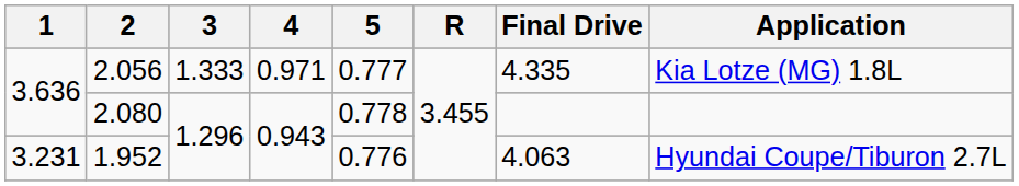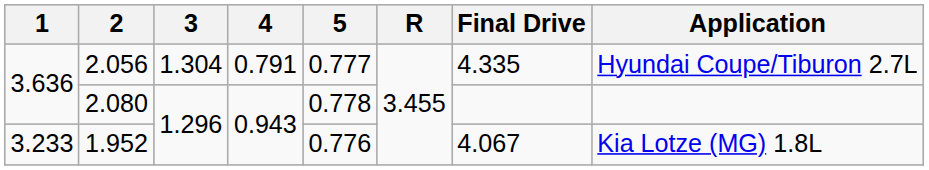2.056 | 3: 1.333 -> 1.304
2.056 | 4: 0.971 -> 0.791
2.056 | Application: Kia Lotze (MG) 1.8L -> Hyundai Coupe/Tiburon 2.7L
1.952 | 1: 3.231 -> 3.233
1.952 | Final Drive: 4.063 -> 4.067
1.952 | Application: Hyundai Coupe/Tiburon 2.7L -> Kia Lotze (MG) 1.8L
